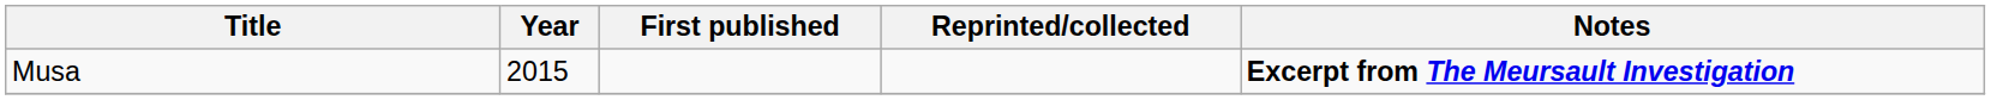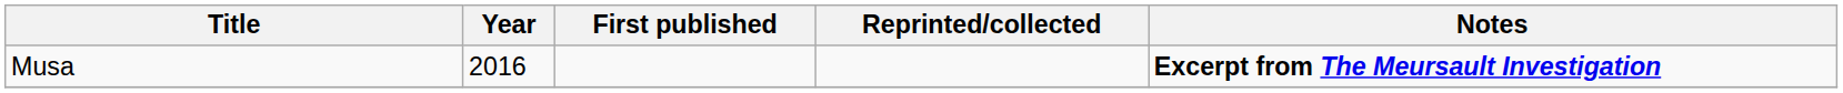Musa | Year: 2015 -> 2016
